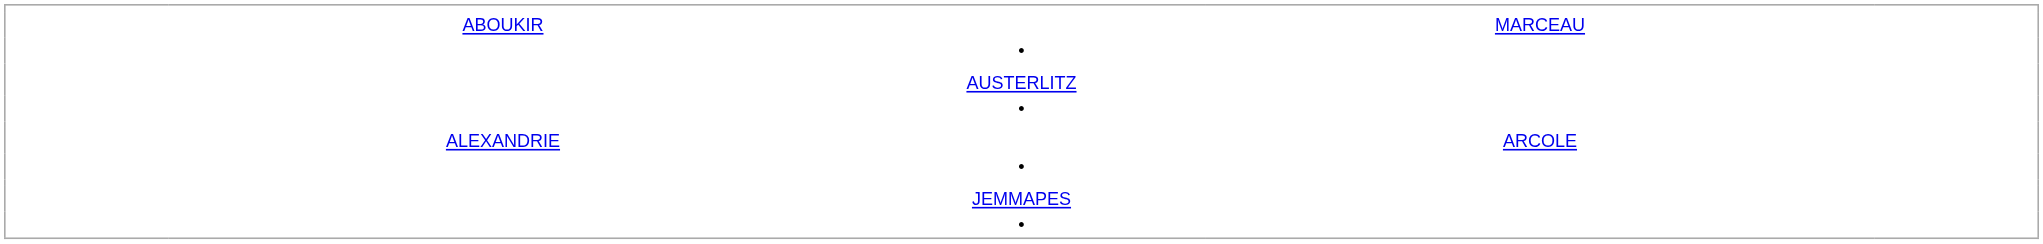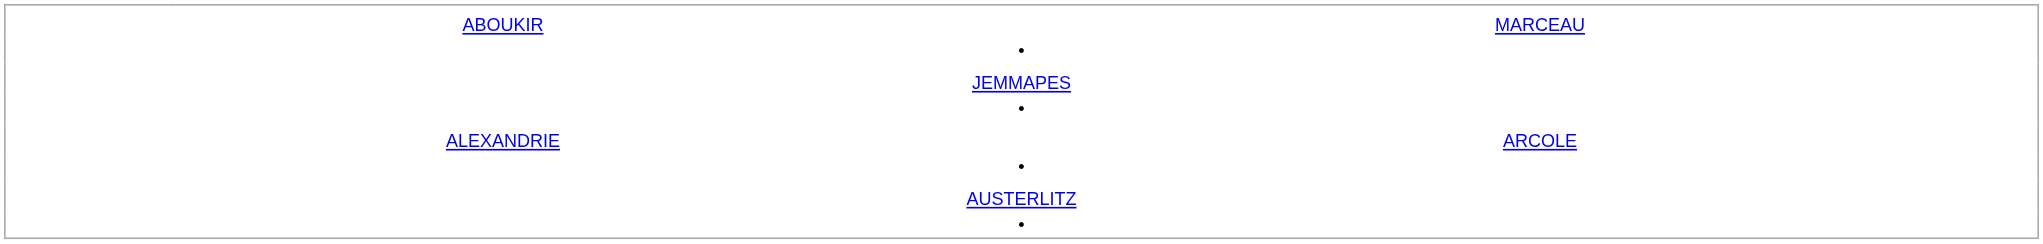rows swapped: AUSTERLITZ <-> JEMMAPES
